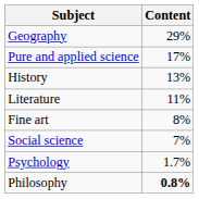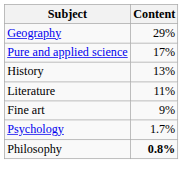Fine art | Content: 8% -> 9%
- row: Social science | 7%
